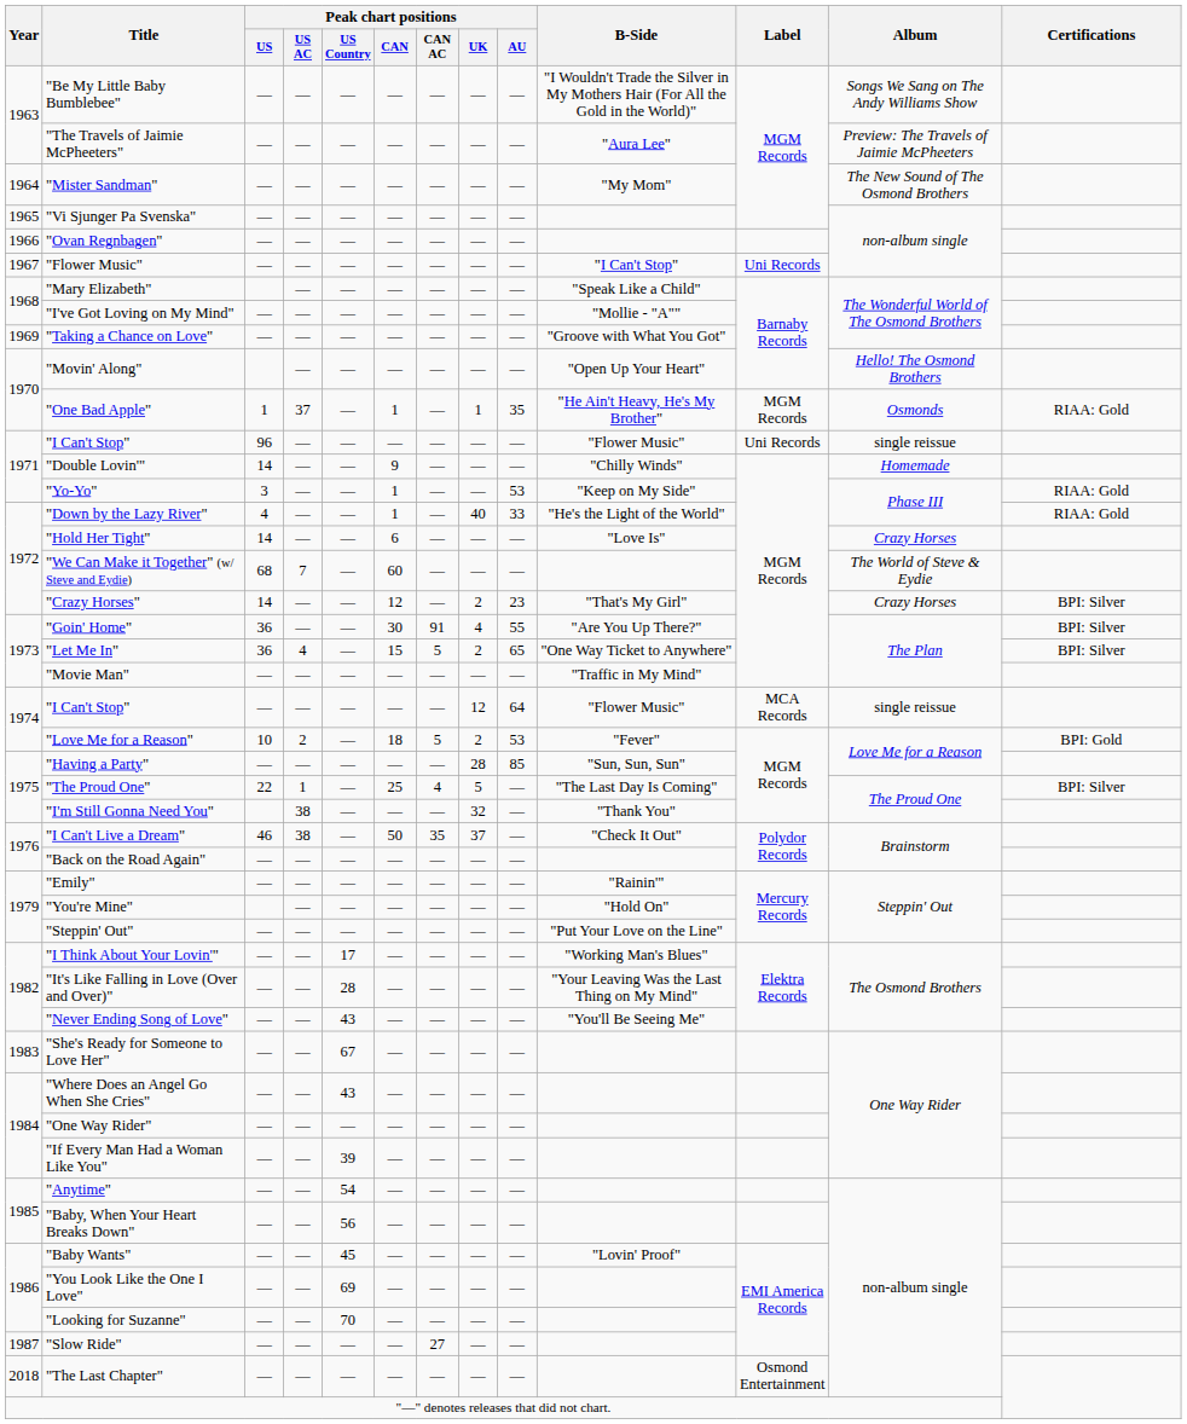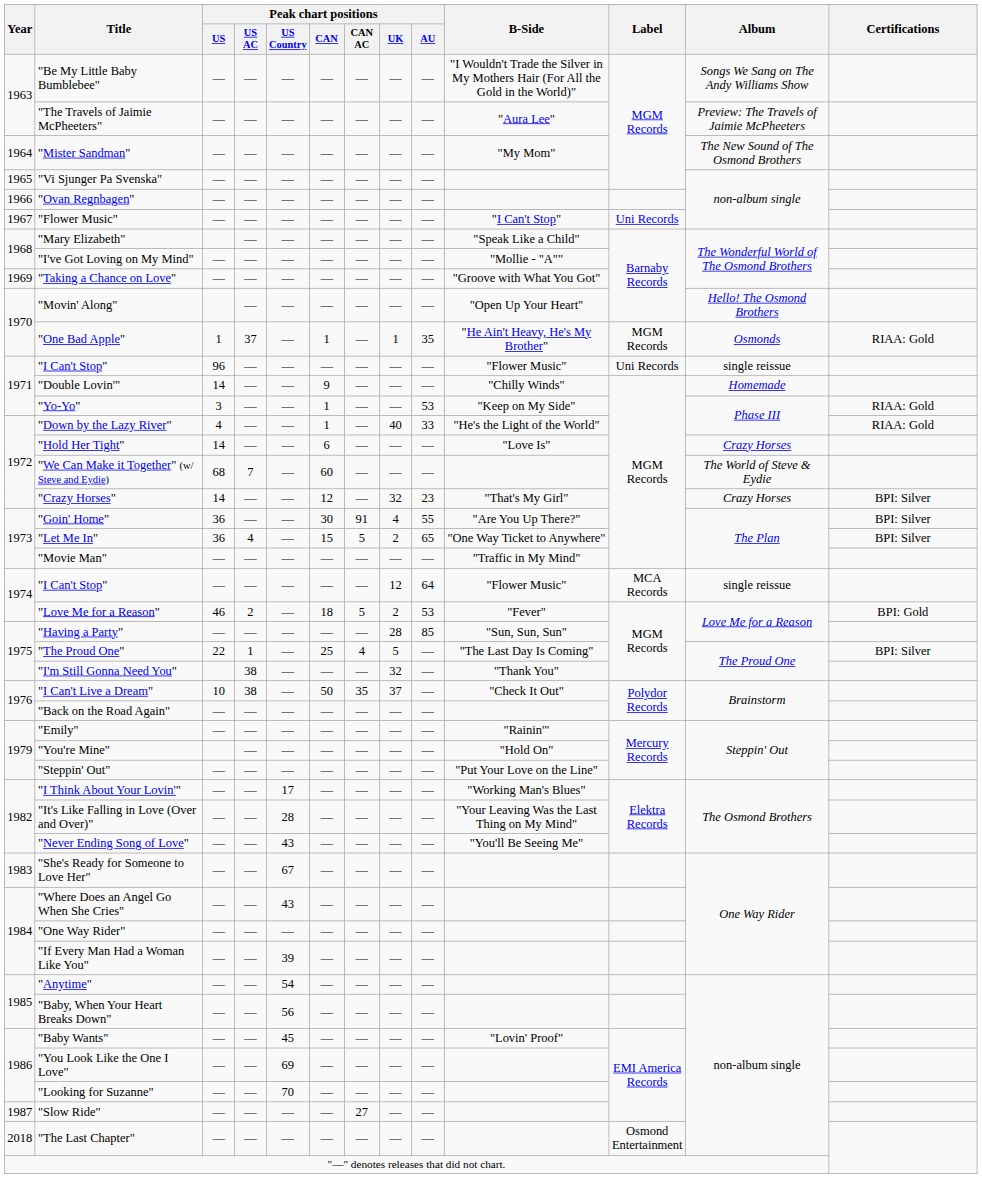"Crazy Horses" | Peak chart positions / UK: 2 -> 32
"Love Me for a Reason" | Peak chart positions / US: 10 -> 46
"I Can't Live a Dream" | Peak chart positions / US: 46 -> 10
